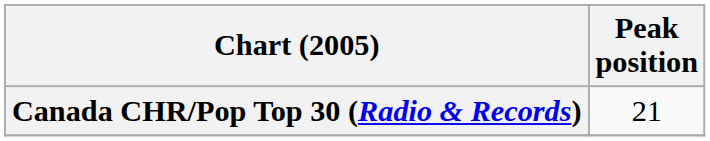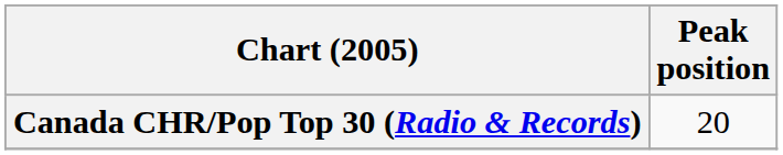Canada CHR/Pop Top 30 (Radio & Records) | Peak position: 21 -> 20
